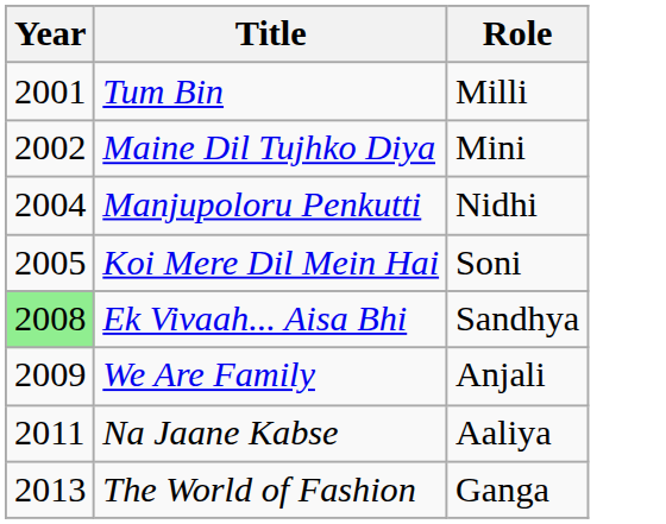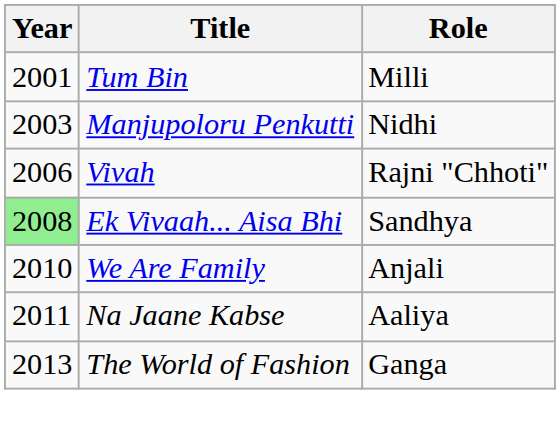- row: 2002 | Maine Dil Tujhko Diya | Mini
Manjupoloru Penkutti | Year: 2004 -> 2003
- row: 2005 | Koi Mere Dil Mein Hai | Soni
+ row: 2006 | Vivah | Rajni "Chhoti"
We Are Family | Year: 2009 -> 2010
